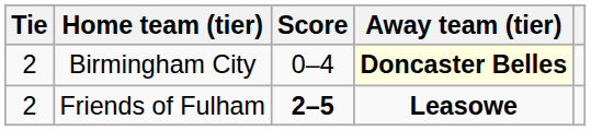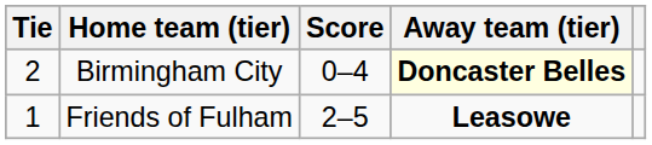Friends of Fulham | Tie: 2 -> 1
Friends of Fulham | Score: bold -> normal
